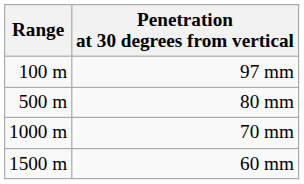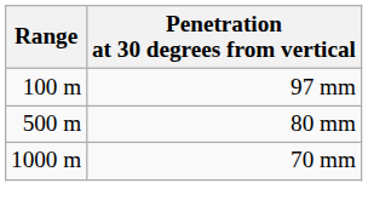- row: 1500 m | 60 mm
